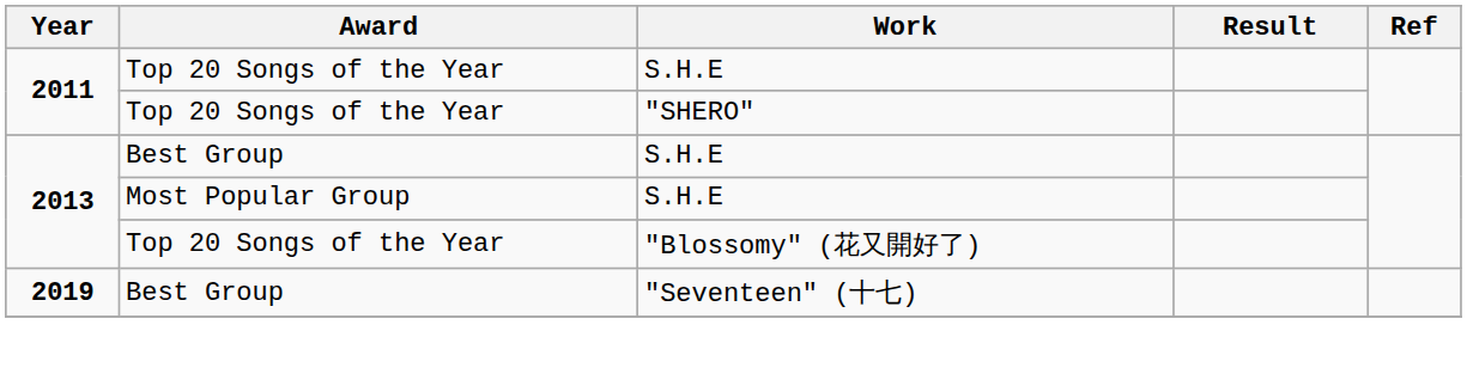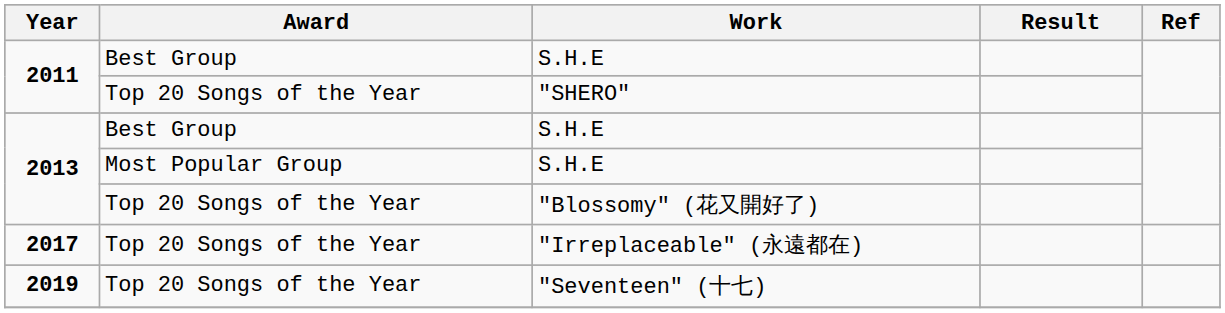2011 / S.H.E | Award: Top 20 Songs of the Year -> Best Group
+ row: 2017 | Top 20 Songs of the Year | "Irreplaceable" (永遠都在)
"Seventeen" (十七) | Award: Best Group -> Top 20 Songs of the Year
